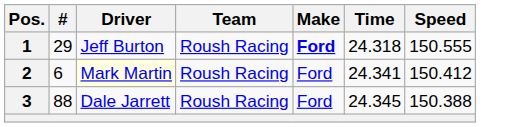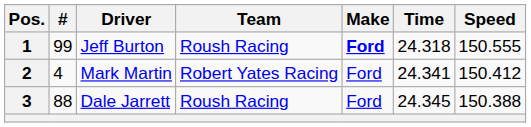1 | #: 29 -> 99
2 | #: 6 -> 4
2 | Driver: lightyellow background -> no background
2 | Team: Roush Racing -> Robert Yates Racing
